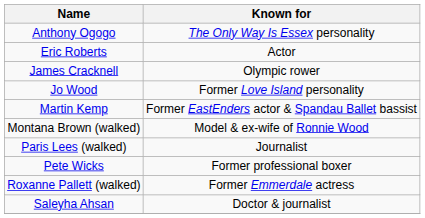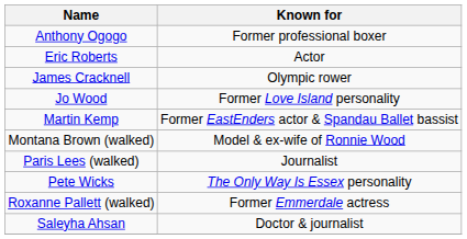Anthony Ogogo | Known for: The Only Way Is Essex personality -> Former professional boxer
Pete Wicks | Known for: Former professional boxer -> The Only Way Is Essex personality
